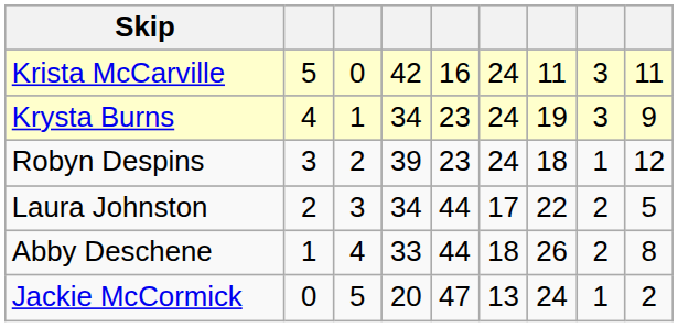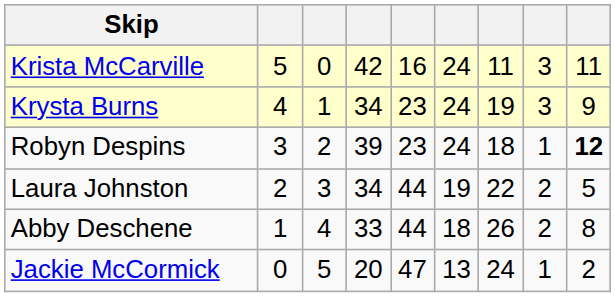Robyn Despins | column 9: normal -> bold
Laura Johnston | column 6: 17 -> 19
